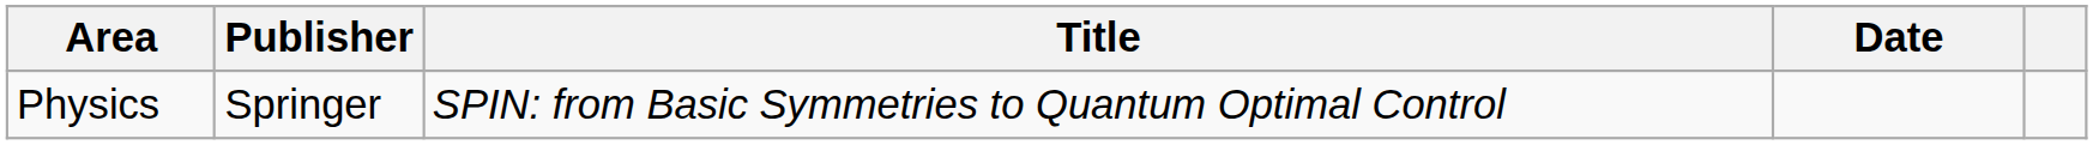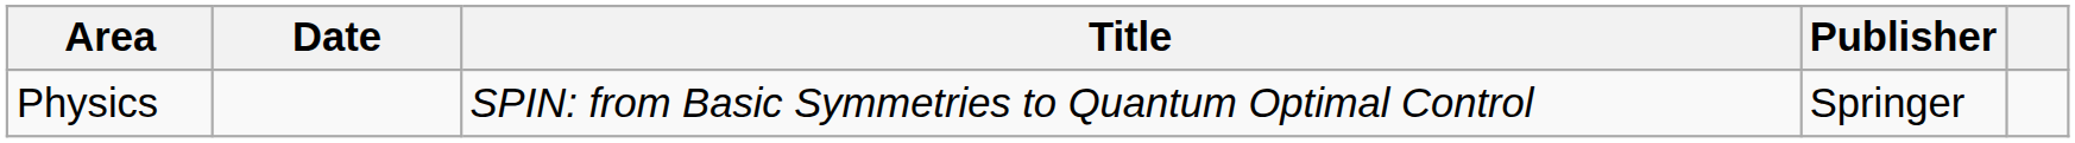columns swapped: Publisher <-> Date
